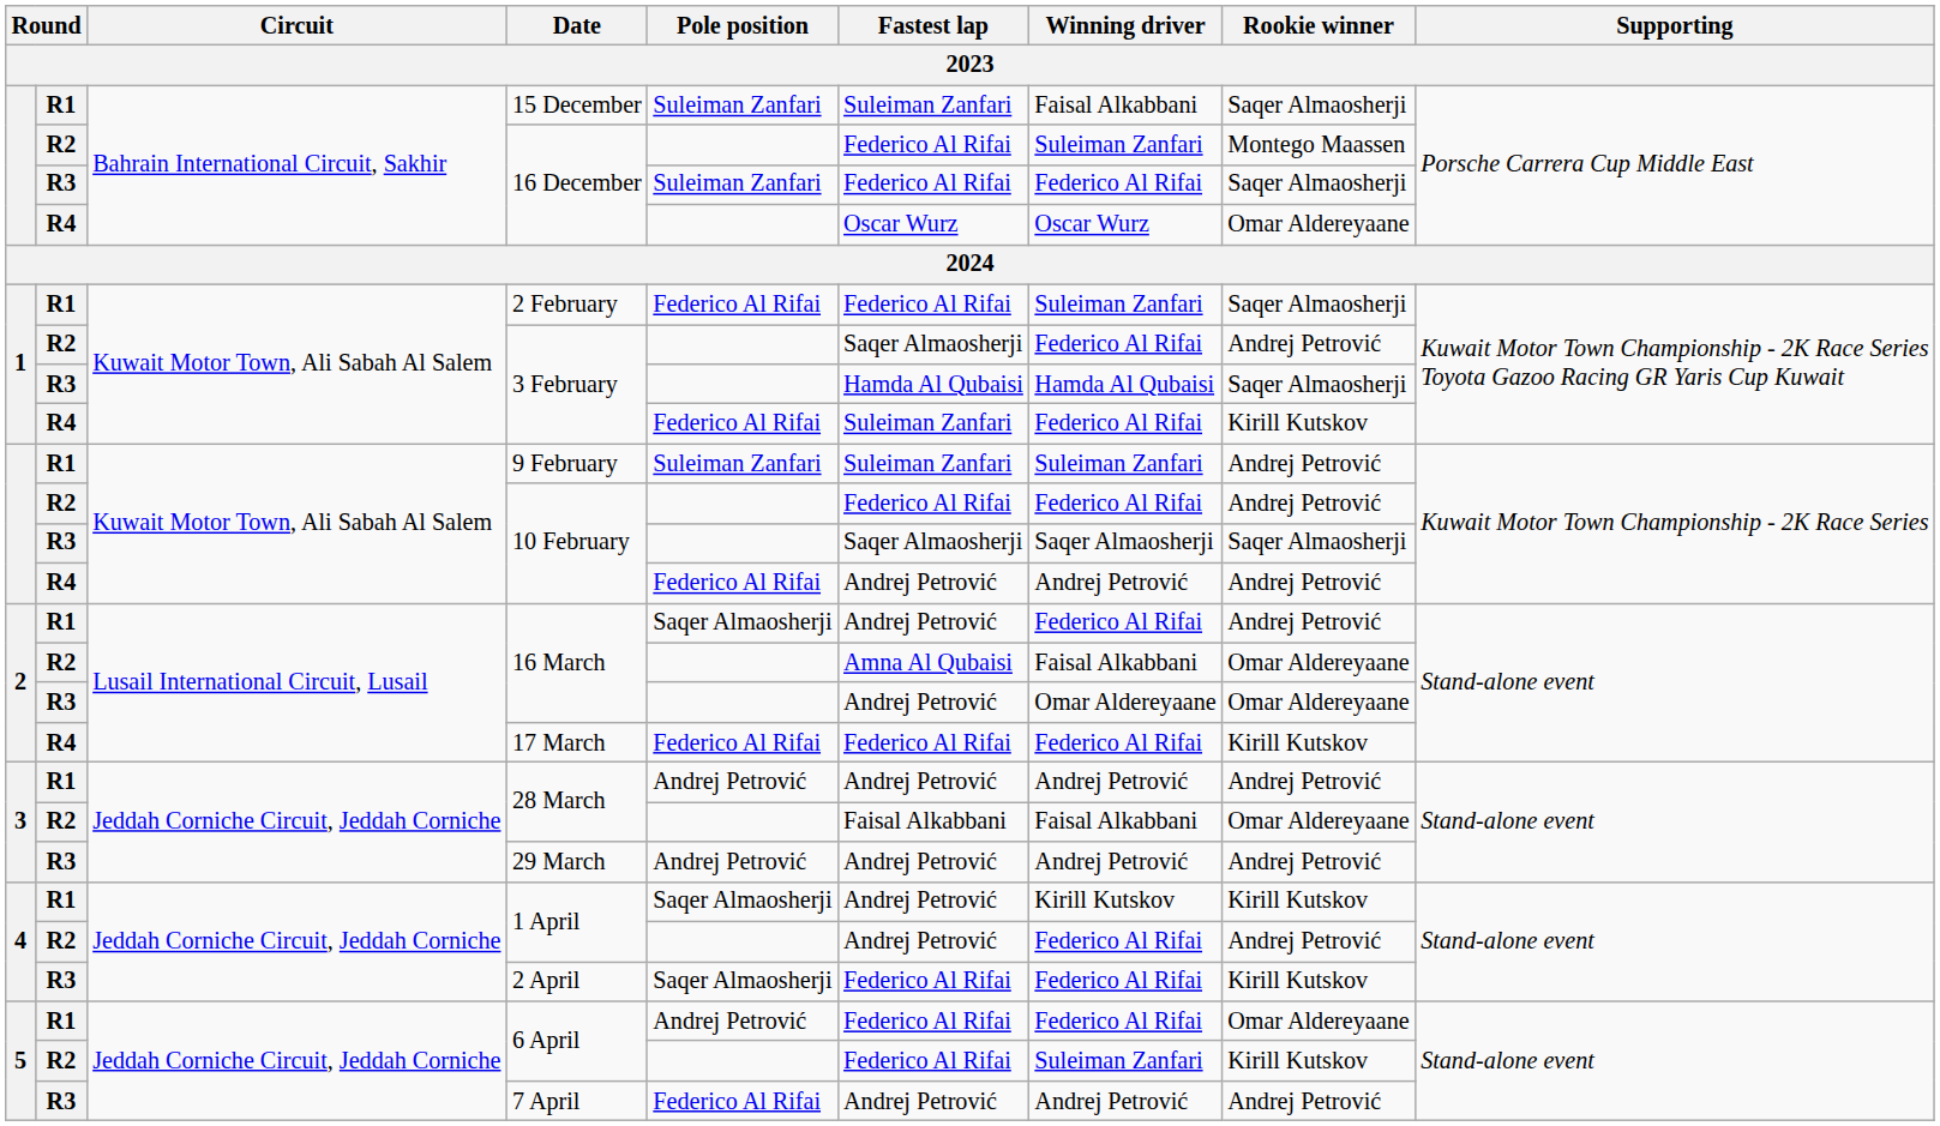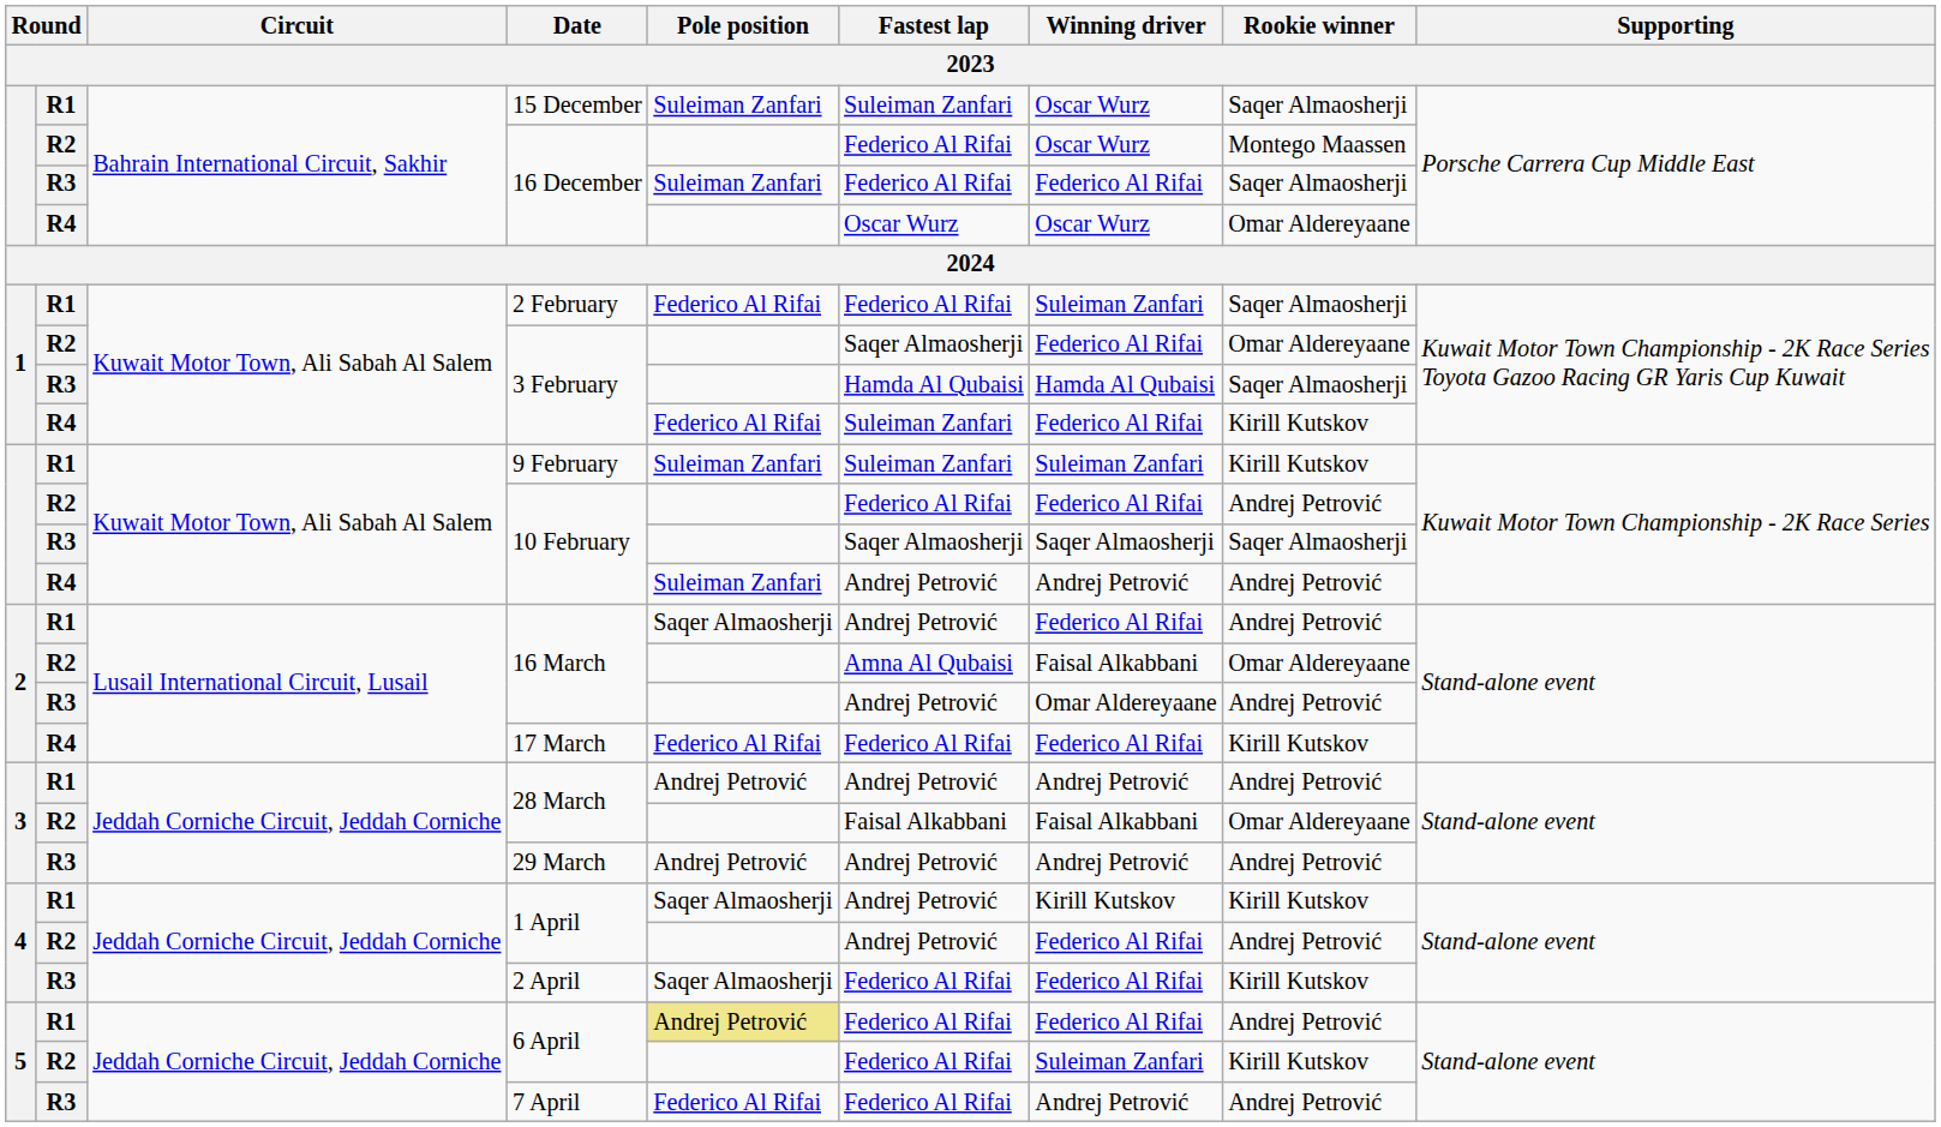15 December | Winning driver: Faisal Alkabbani -> Oscar Wurz
R2 / 16 December | Winning driver: Suleiman Zanfari -> Oscar Wurz
R2 / 3 February | Rookie winner: Andrej Petrović -> Omar Aldereyaane
9 February | Rookie winner: Andrej Petrović -> Kirill Kutskov
R4 / 10 February | Pole position: Federico Al Rifai -> Suleiman Zanfari
R3 / 16 March | Rookie winner: Omar Aldereyaane -> Andrej Petrović
R1 / 6 April | Pole position: no background -> khaki background
R1 / 6 April | Rookie winner: Omar Aldereyaane -> Andrej Petrović
7 April | Fastest lap: Andrej Petrović -> Federico Al Rifai
